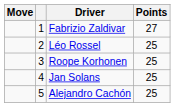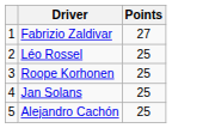- column: Move
